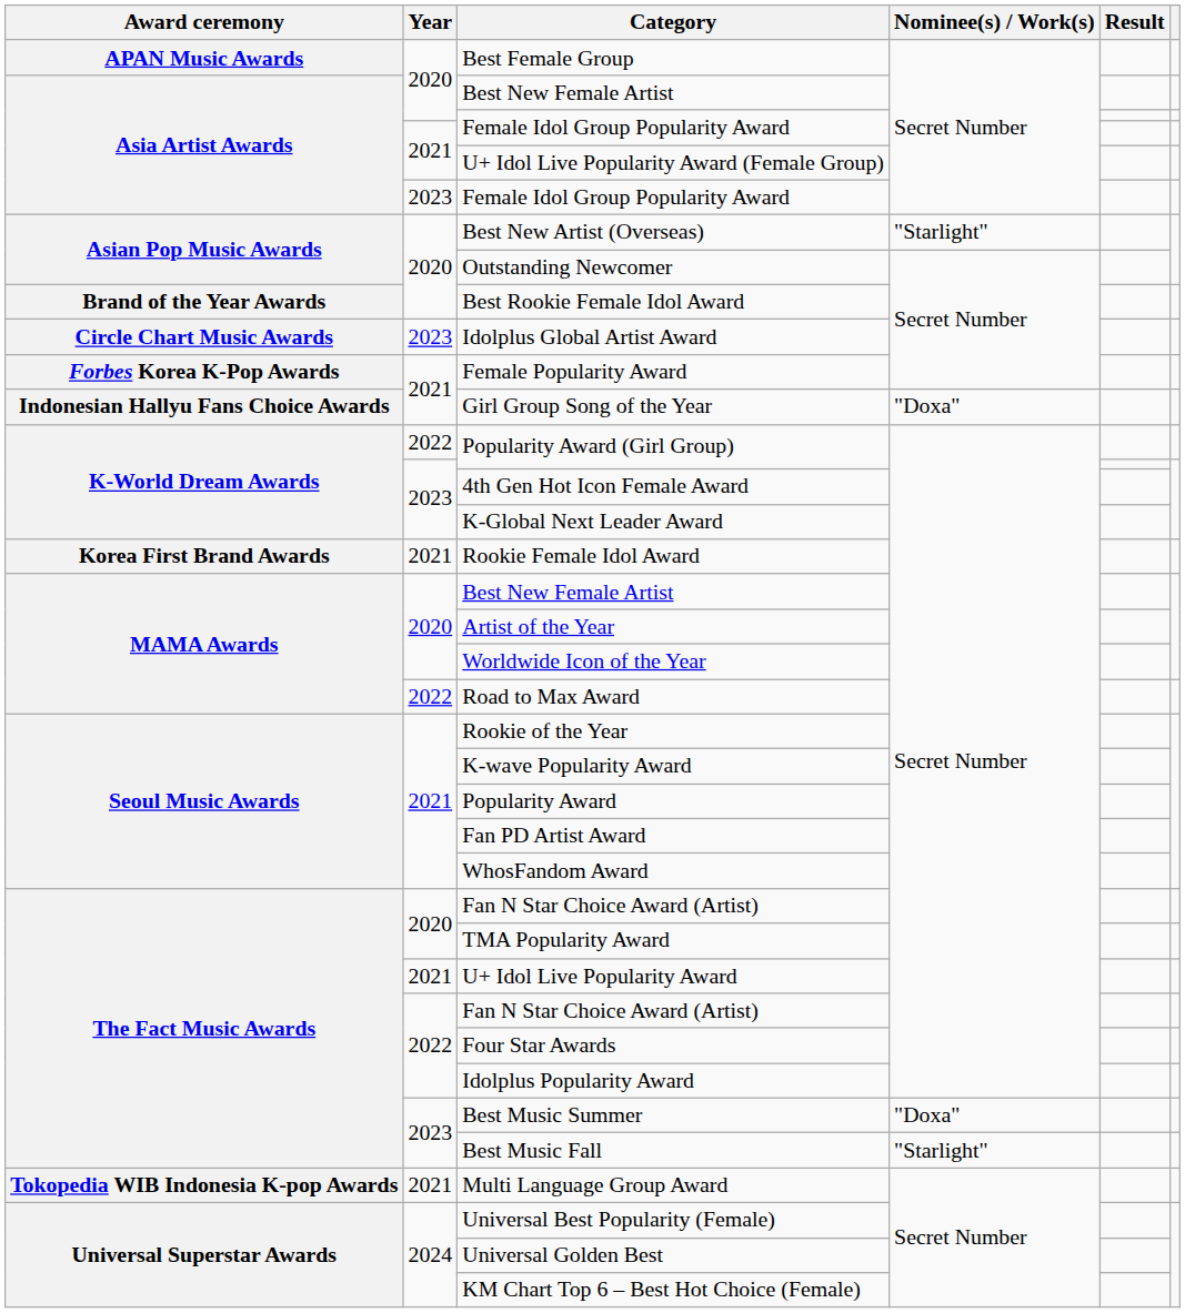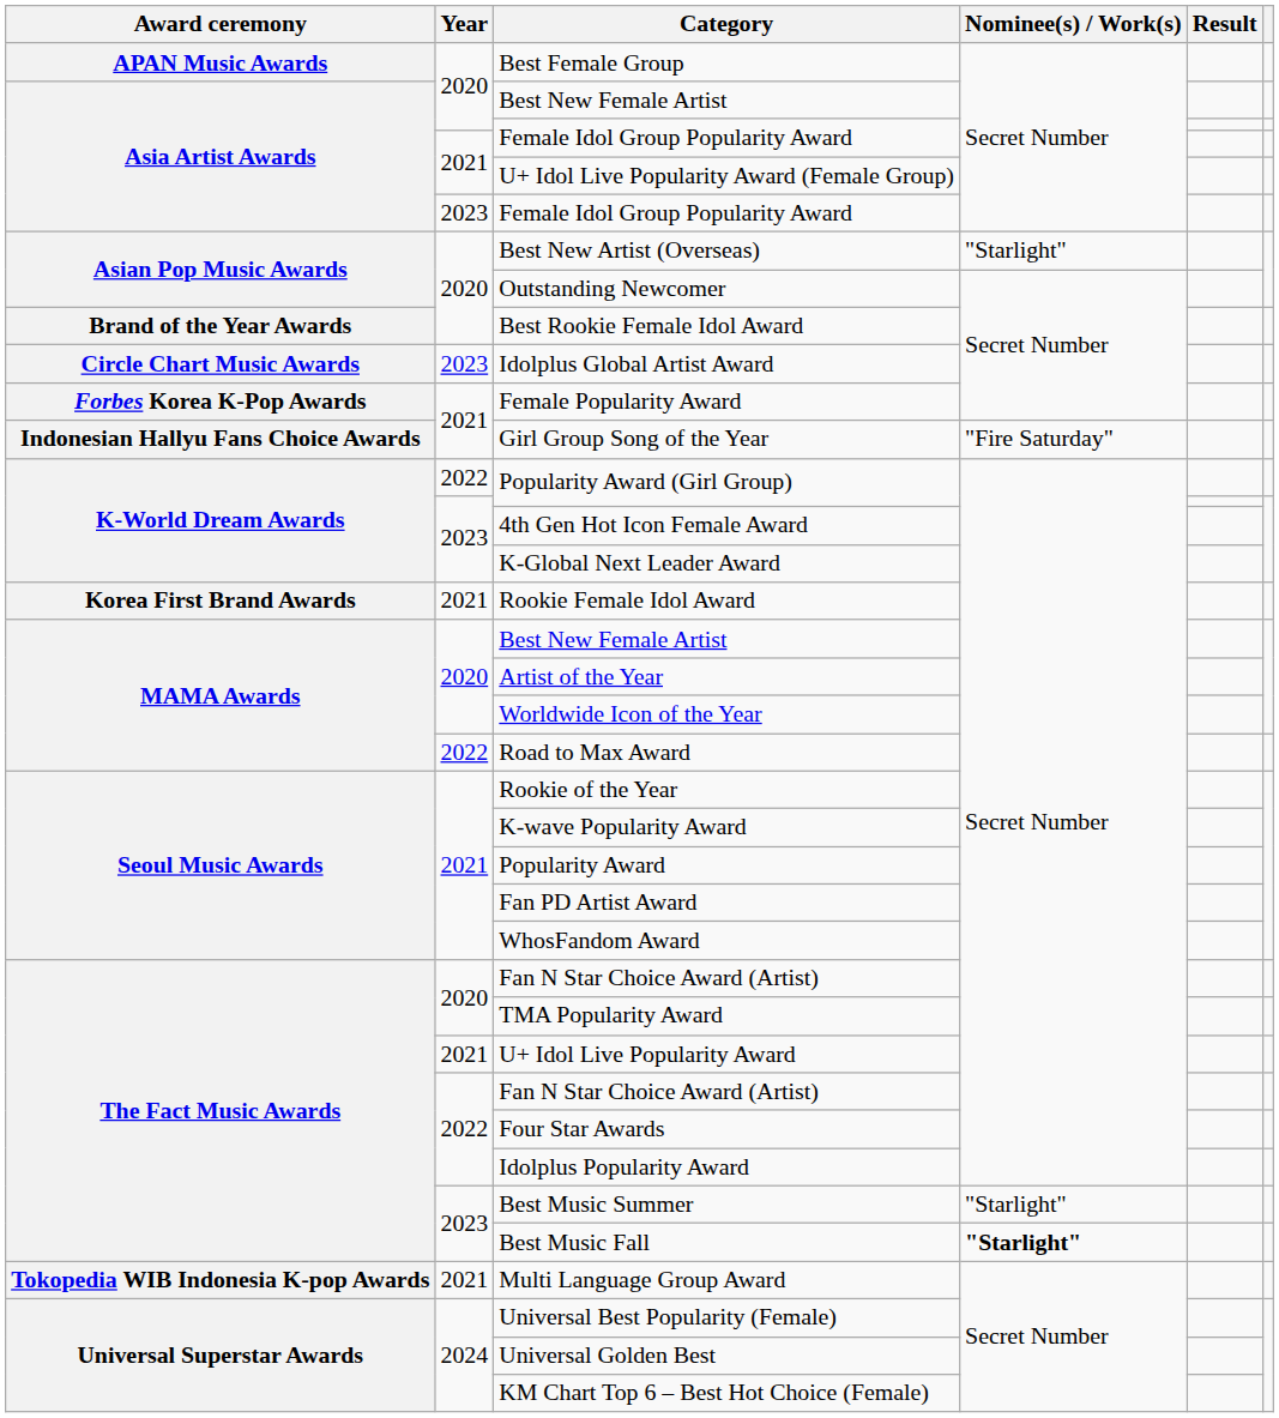Girl Group Song of the Year | Nominee(s) / Work(s): "Doxa" -> "Fire Saturday"
Best Music Summer | Nominee(s) / Work(s): "Doxa" -> "Starlight"
Best Music Fall | Nominee(s) / Work(s): normal -> bold
